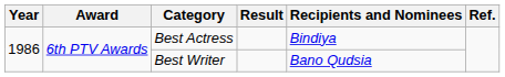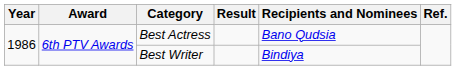Best Actress | Recipients and Nominees: Bindiya -> Bano Qudsia
Best Writer | Recipients and Nominees: Bano Qudsia -> Bindiya
